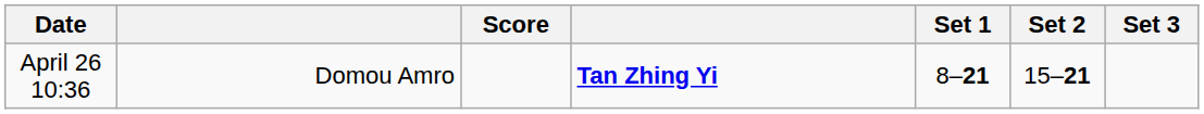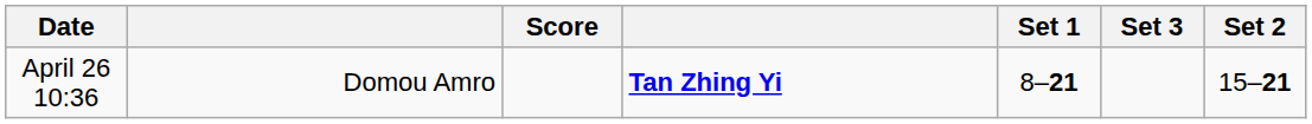columns swapped: Set 2 <-> Set 3
